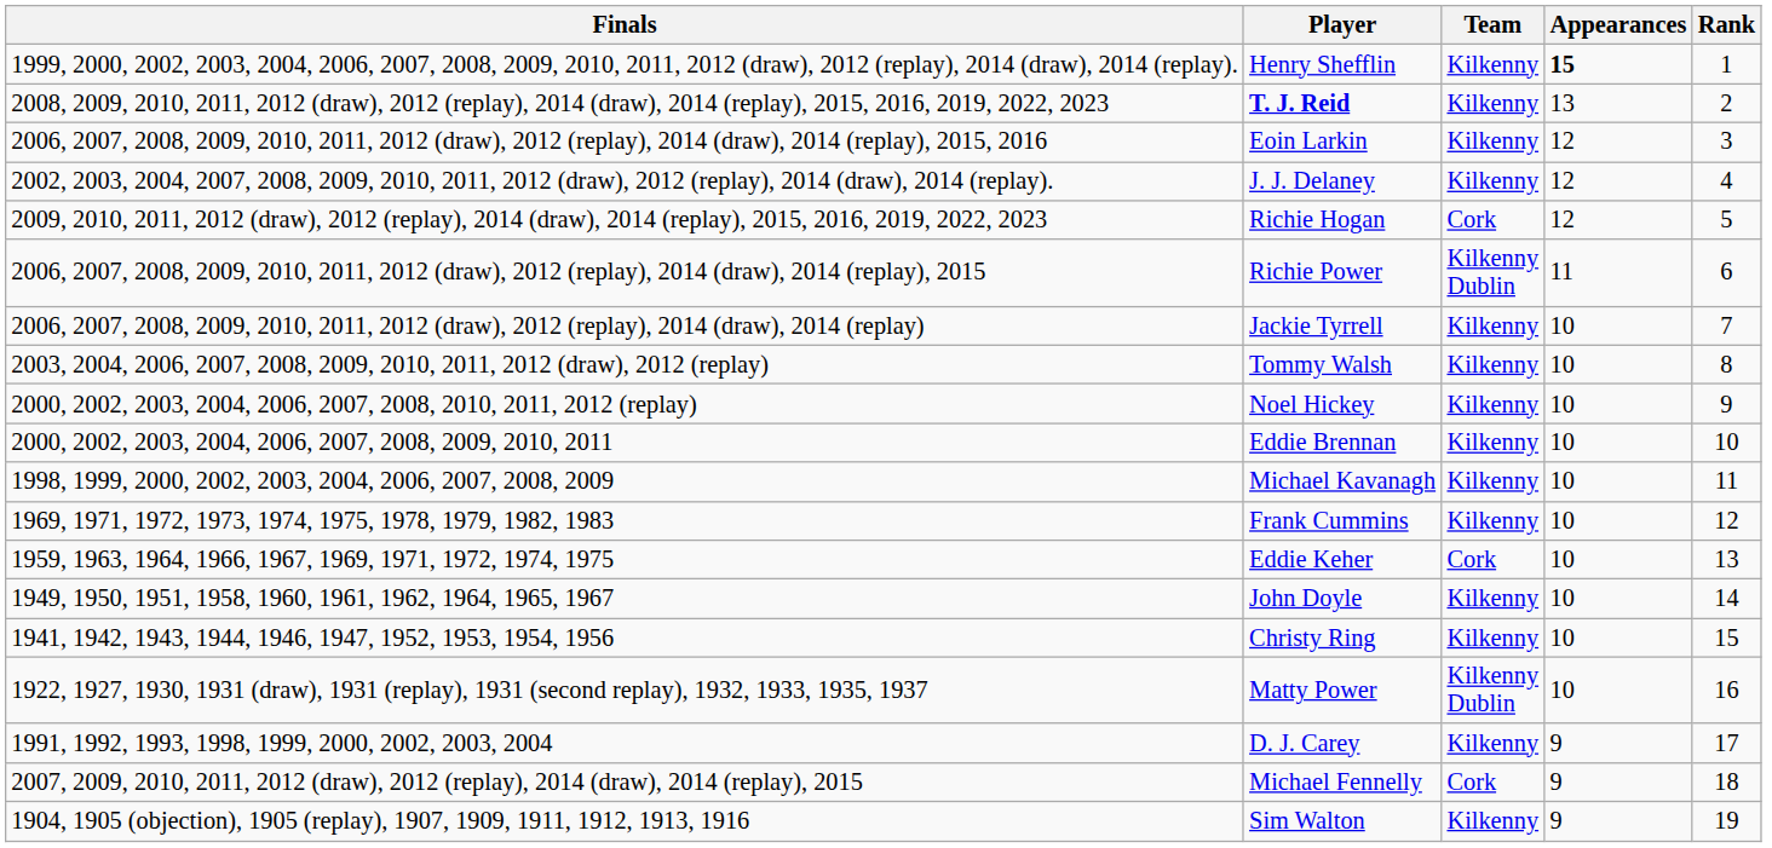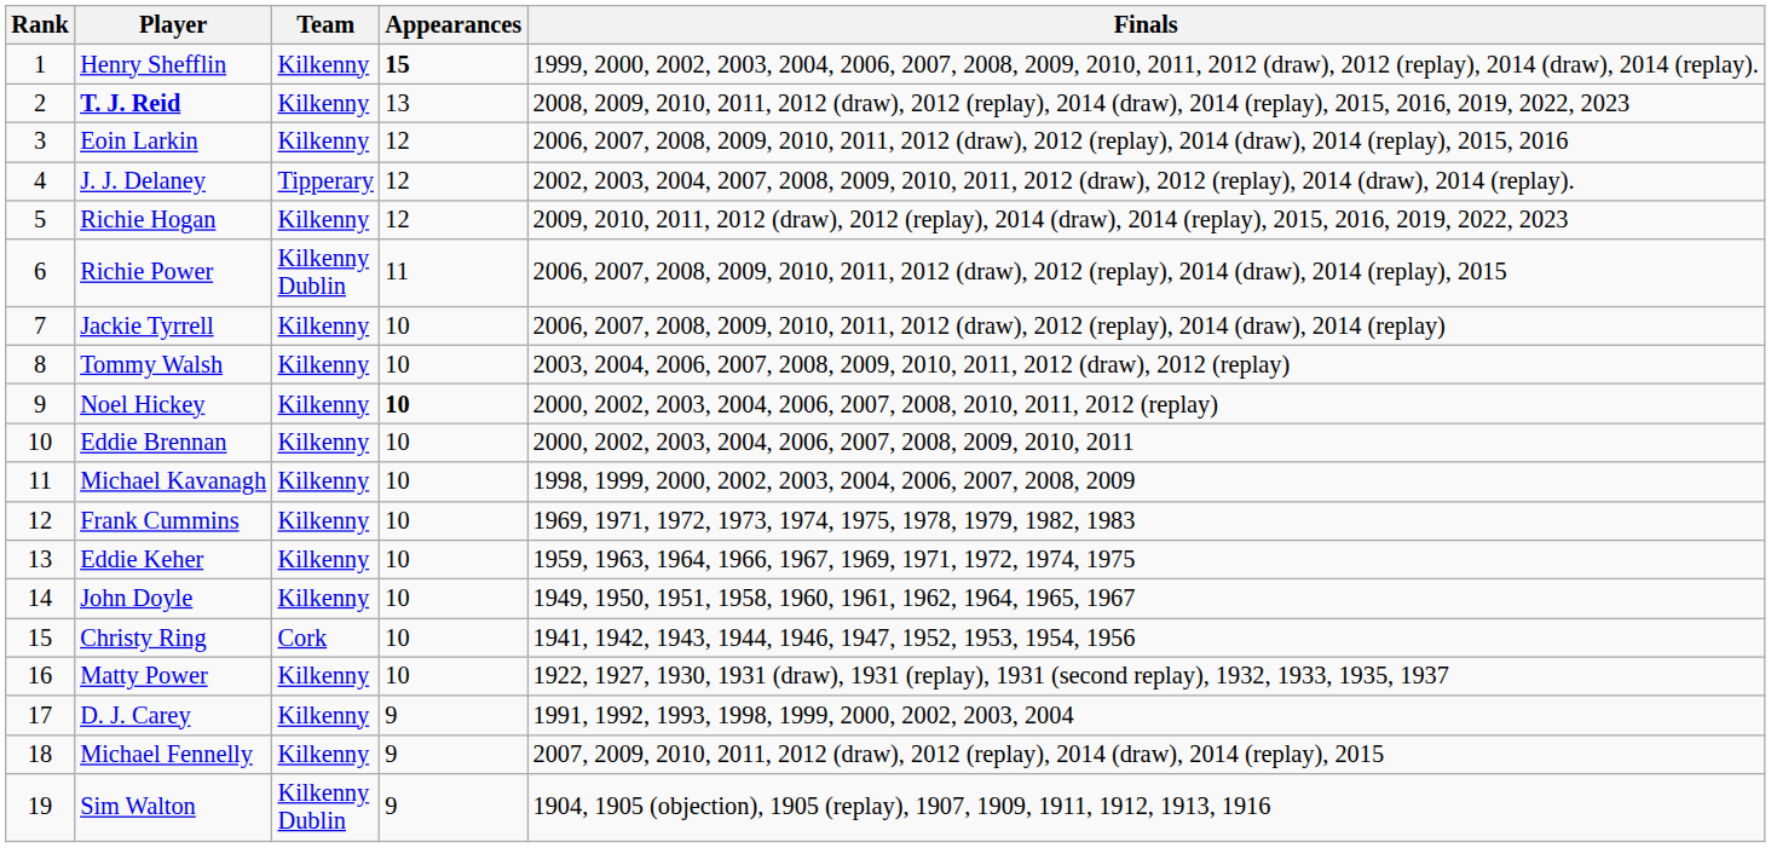columns swapped: Rank <-> Finals
J. J. Delaney | Team: Kilkenny -> Tipperary
Richie Hogan | Team: Cork -> Kilkenny
Noel Hickey | Appearances: normal -> bold
Eddie Keher | Team: Cork -> Kilkenny
Christy Ring | Team: Kilkenny -> Cork
Matty Power | Team: Kilkenny Dublin -> Kilkenny
Michael Fennelly | Team: Cork -> Kilkenny
Sim Walton | Team: Kilkenny -> Kilkenny Dublin
